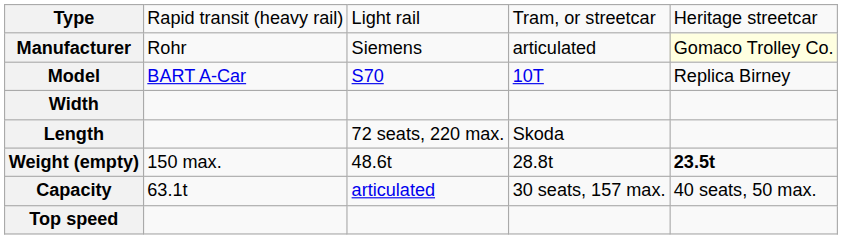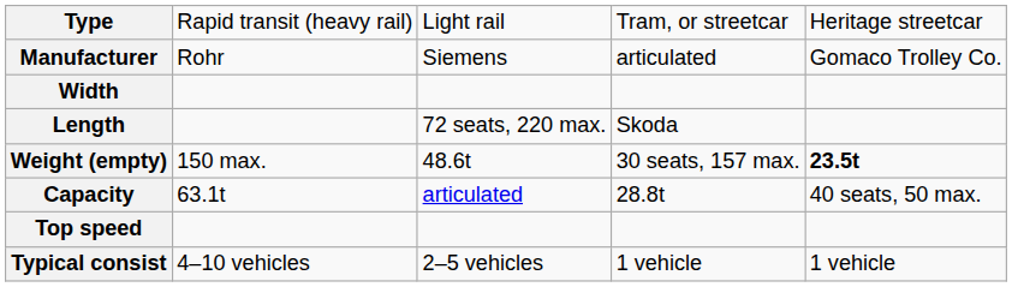Manufacturer | column 5: lightyellow background -> no background
- row: Model | BART A-Car | S70 | 10T | Replica Birney
Weight (empty) | column 4: 28.8t -> 30 seats, 157 max.
Capacity | column 4: 30 seats, 157 max. -> 28.8t
+ row: Typical consist | 4–10 vehicles | 2–5 vehicles | 1 vehicle | 1 vehicle
